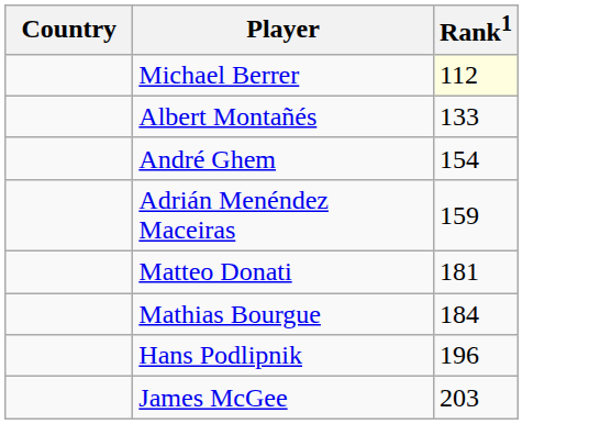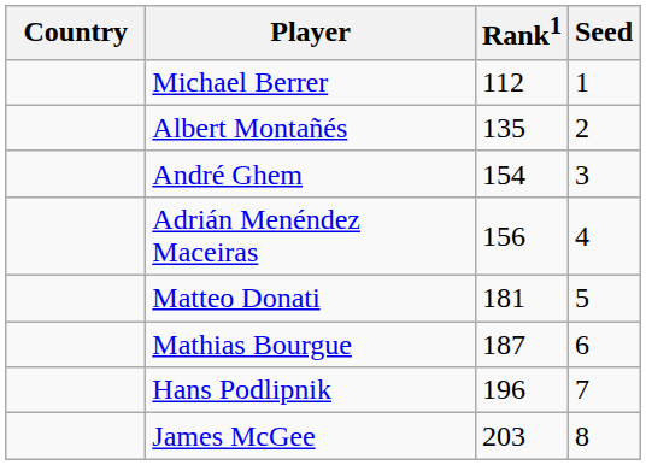+ column: Seed | 1 | 2 | 3 | 4 | 5 | 6 | 7 | 8
Michael Berrer | Rank1: lightyellow background -> no background
Albert Montañés | Rank1: 133 -> 135
Adrián Menéndez Maceiras | Rank1: 159 -> 156
Mathias Bourgue | Rank1: 184 -> 187
